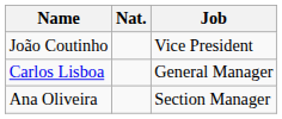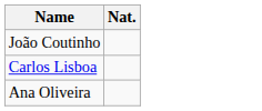- column: Job | Vice President | General Manager | Section Manager
